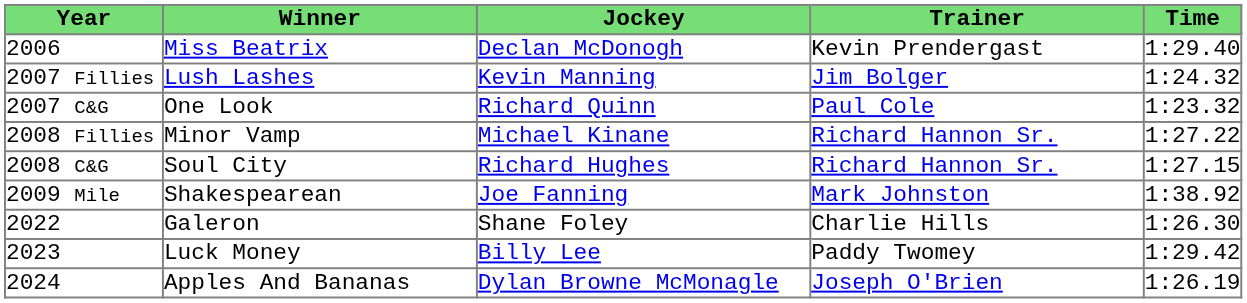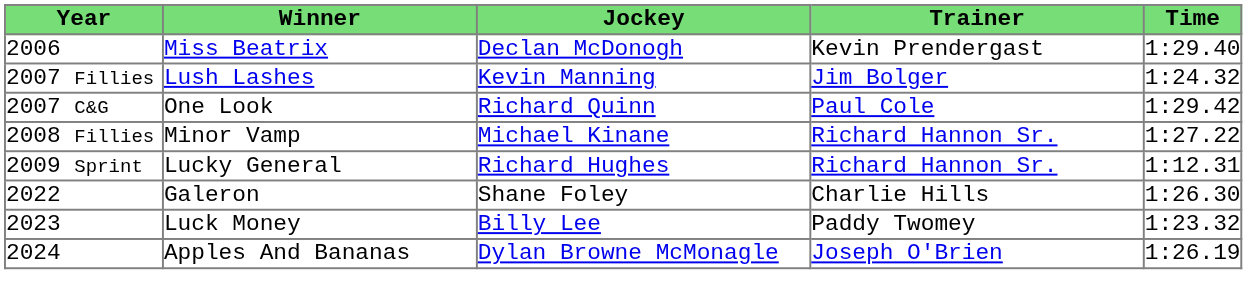2007 C&G | Time: 1:23.32 -> 1:29.42
- row: 2008 C&G | Soul City | Richard Hughes | Richard Hannon Sr. | 1:27.15
+ row: 2009 Sprint | Lucky General | Richard Hughes | Richard Hannon Sr. | 1:12.31
- row: 2009 Mile | Shakespearean | Joe Fanning | Mark Johnston | 1:38.92
2023 | Time: 1:29.42 -> 1:23.32
